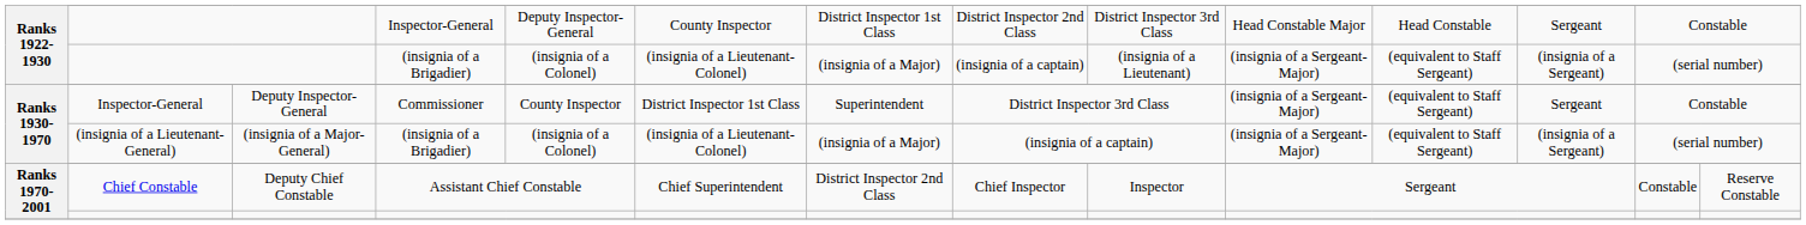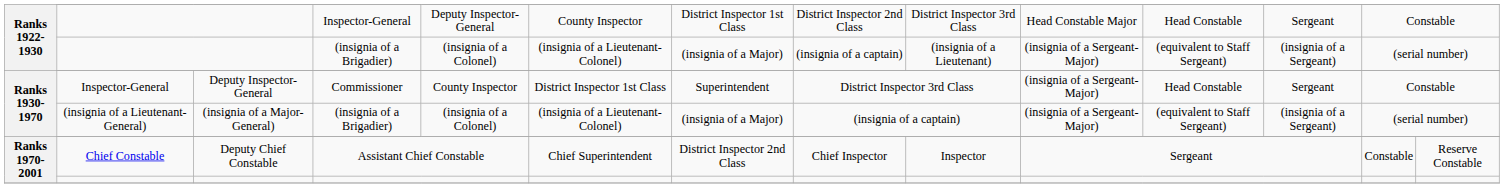Commissioner | column 11: (equivalent to Staff Sergeant) -> Head Constable
